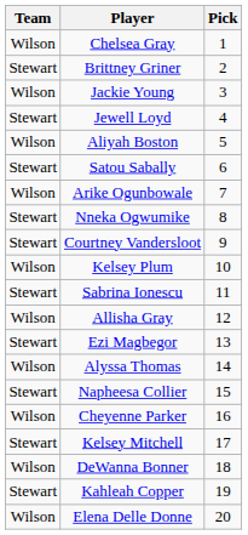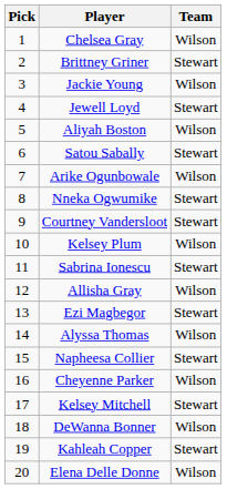columns swapped: Pick <-> Team
